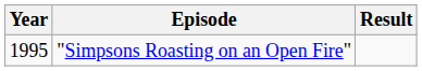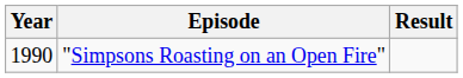"Simpsons Roasting on an Open Fire" | Year: 1995 -> 1990
